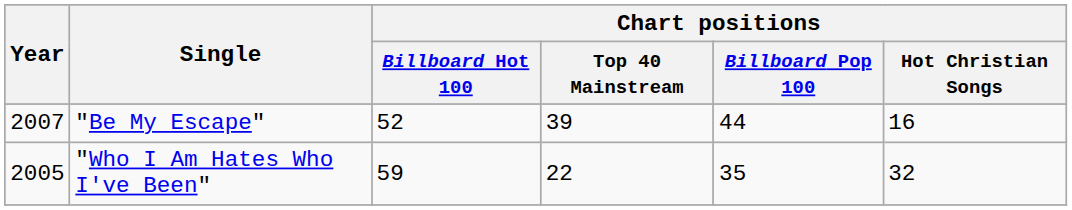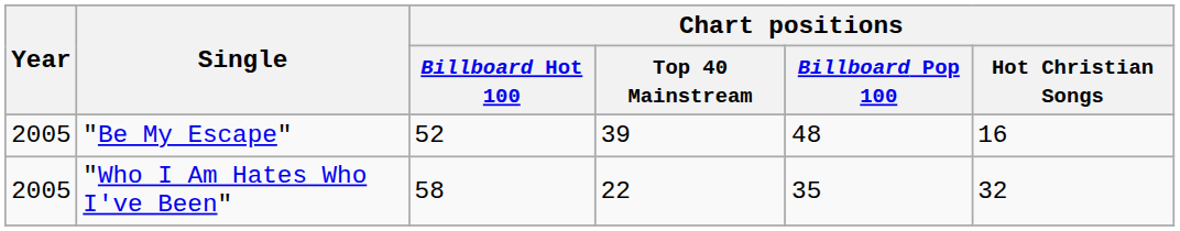"Be My Escape" | Year: 2007 -> 2005
"Be My Escape" | Chart positions / Billboard Pop 100: 44 -> 48
"Who I Am Hates Who I've Been" | Chart positions / Billboard Hot 100: 59 -> 58
